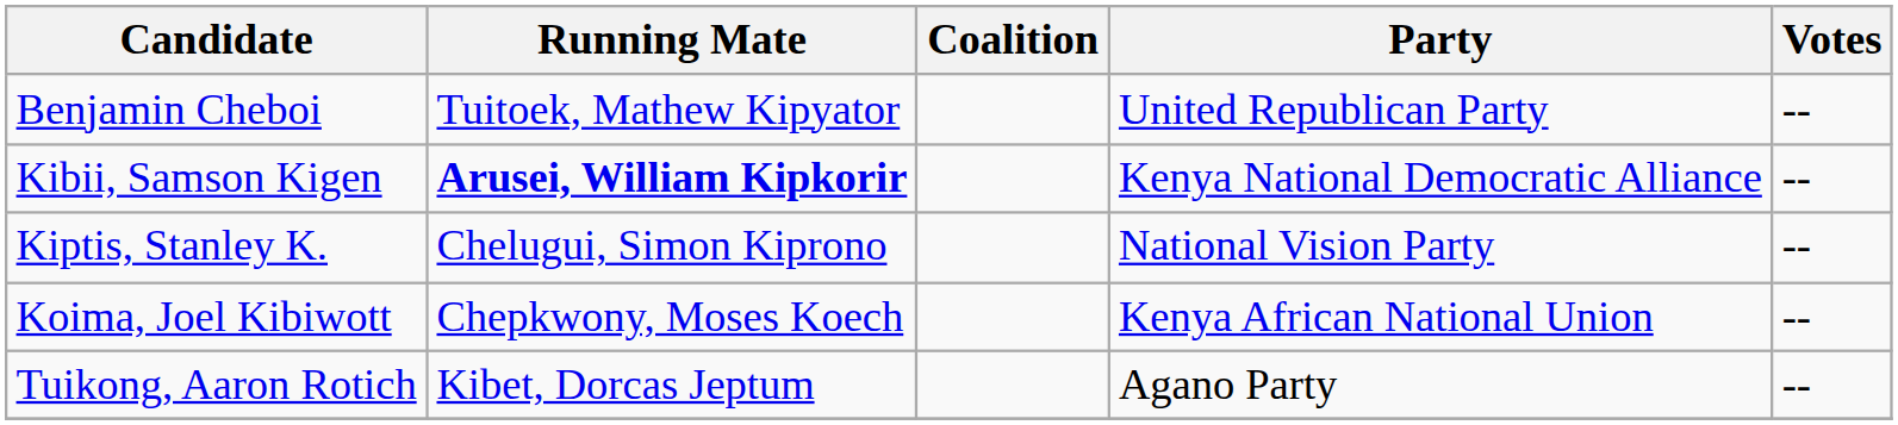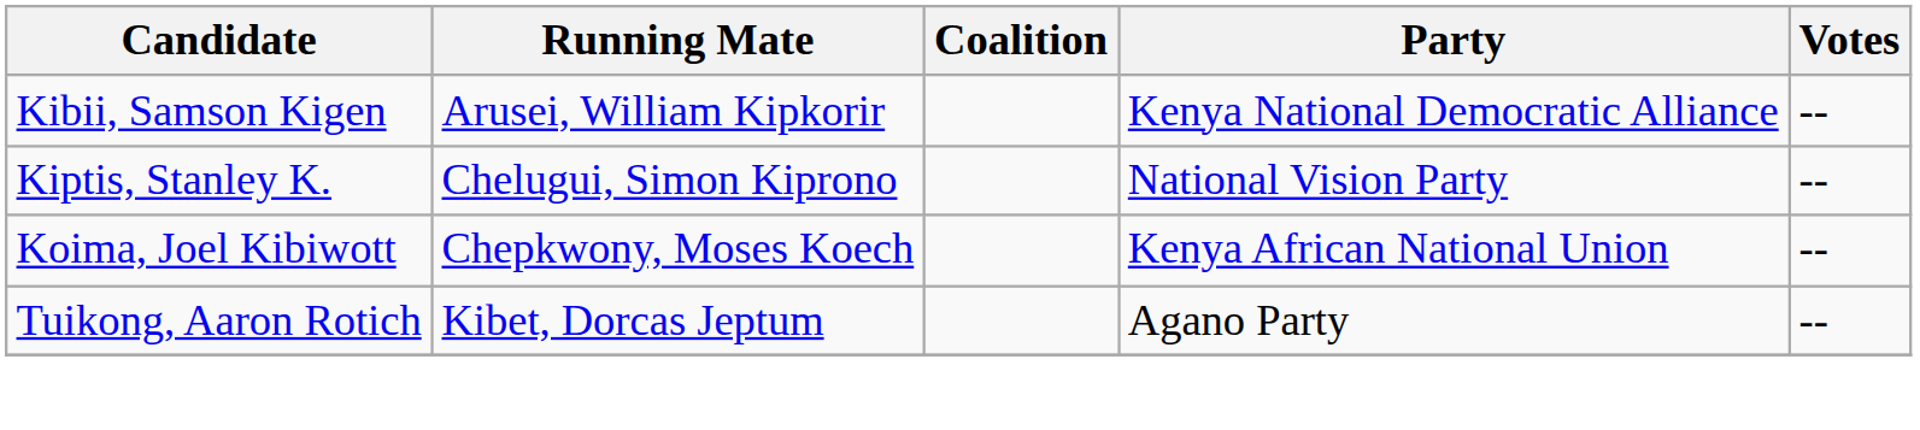- row: Benjamin Cheboi | Tuitoek, Mathew Kipyator | United Republican Party | --
Kibii, Samson Kigen | Running Mate: bold -> normal
